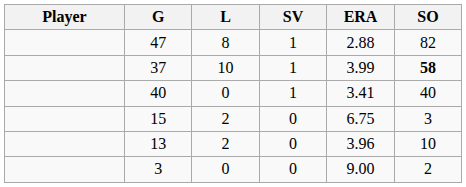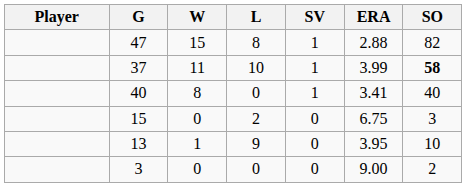+ column: W | 15 | 11 | 8 | 0 | 1 | 0
13 | L: 2 -> 9
13 | ERA: 3.96 -> 3.95
